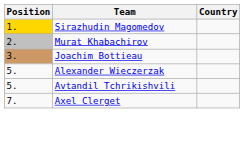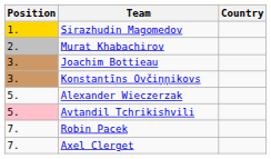+ row: 3. | Konstantīns Ovčiņņikovs
Avtandil Tchrikishvili | Position: no background -> pink background
+ row: 7. | Robin Pacek
